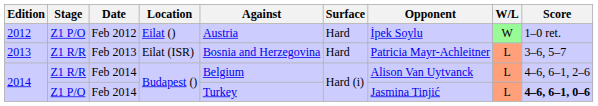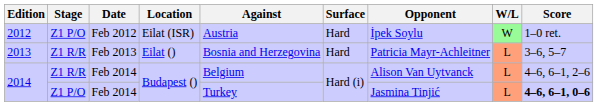2012 | Location: Eilat () -> Eilat (ISR)
2013 | Location: Eilat (ISR) -> Eilat ()
